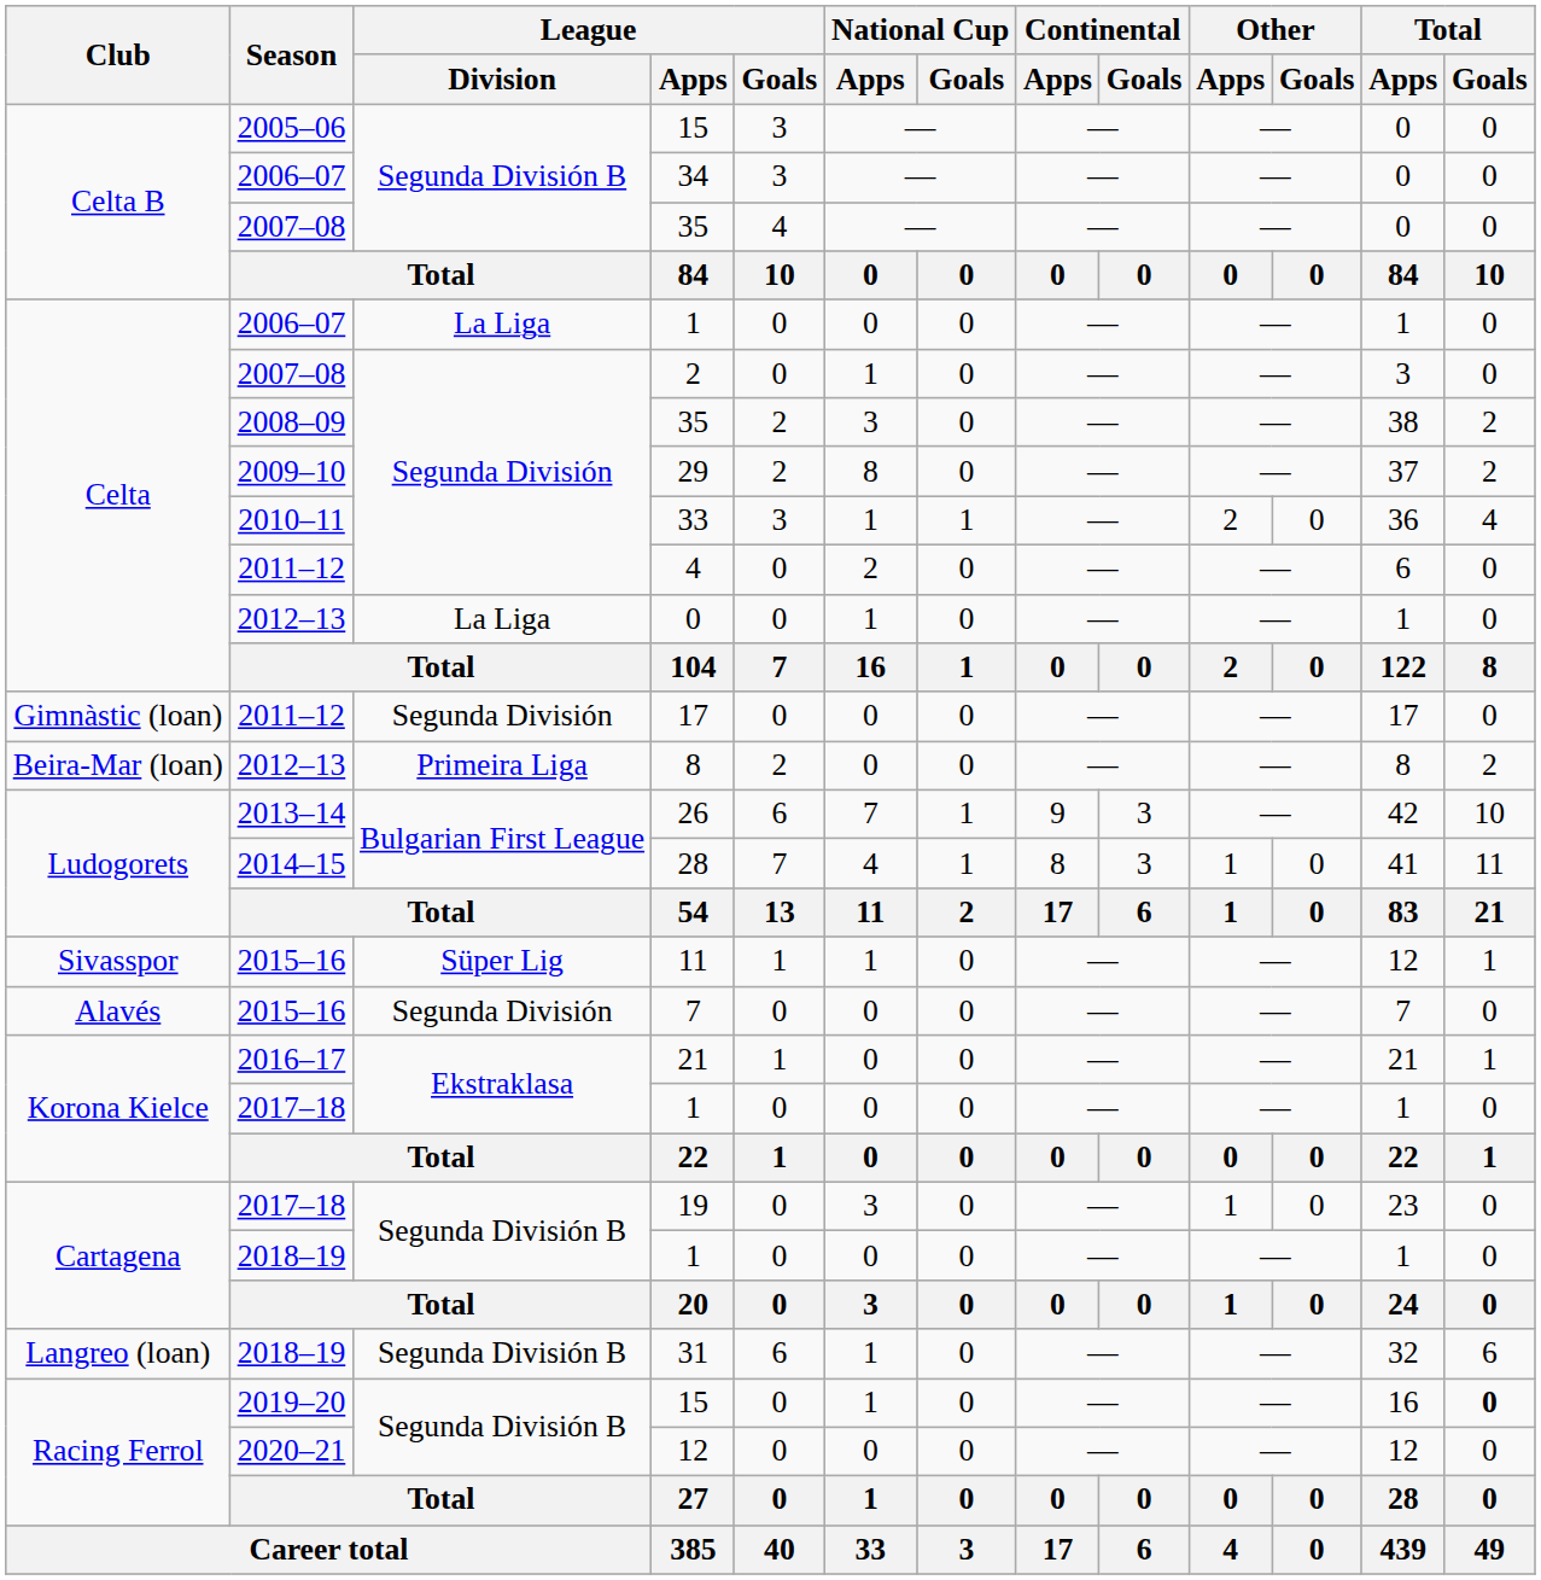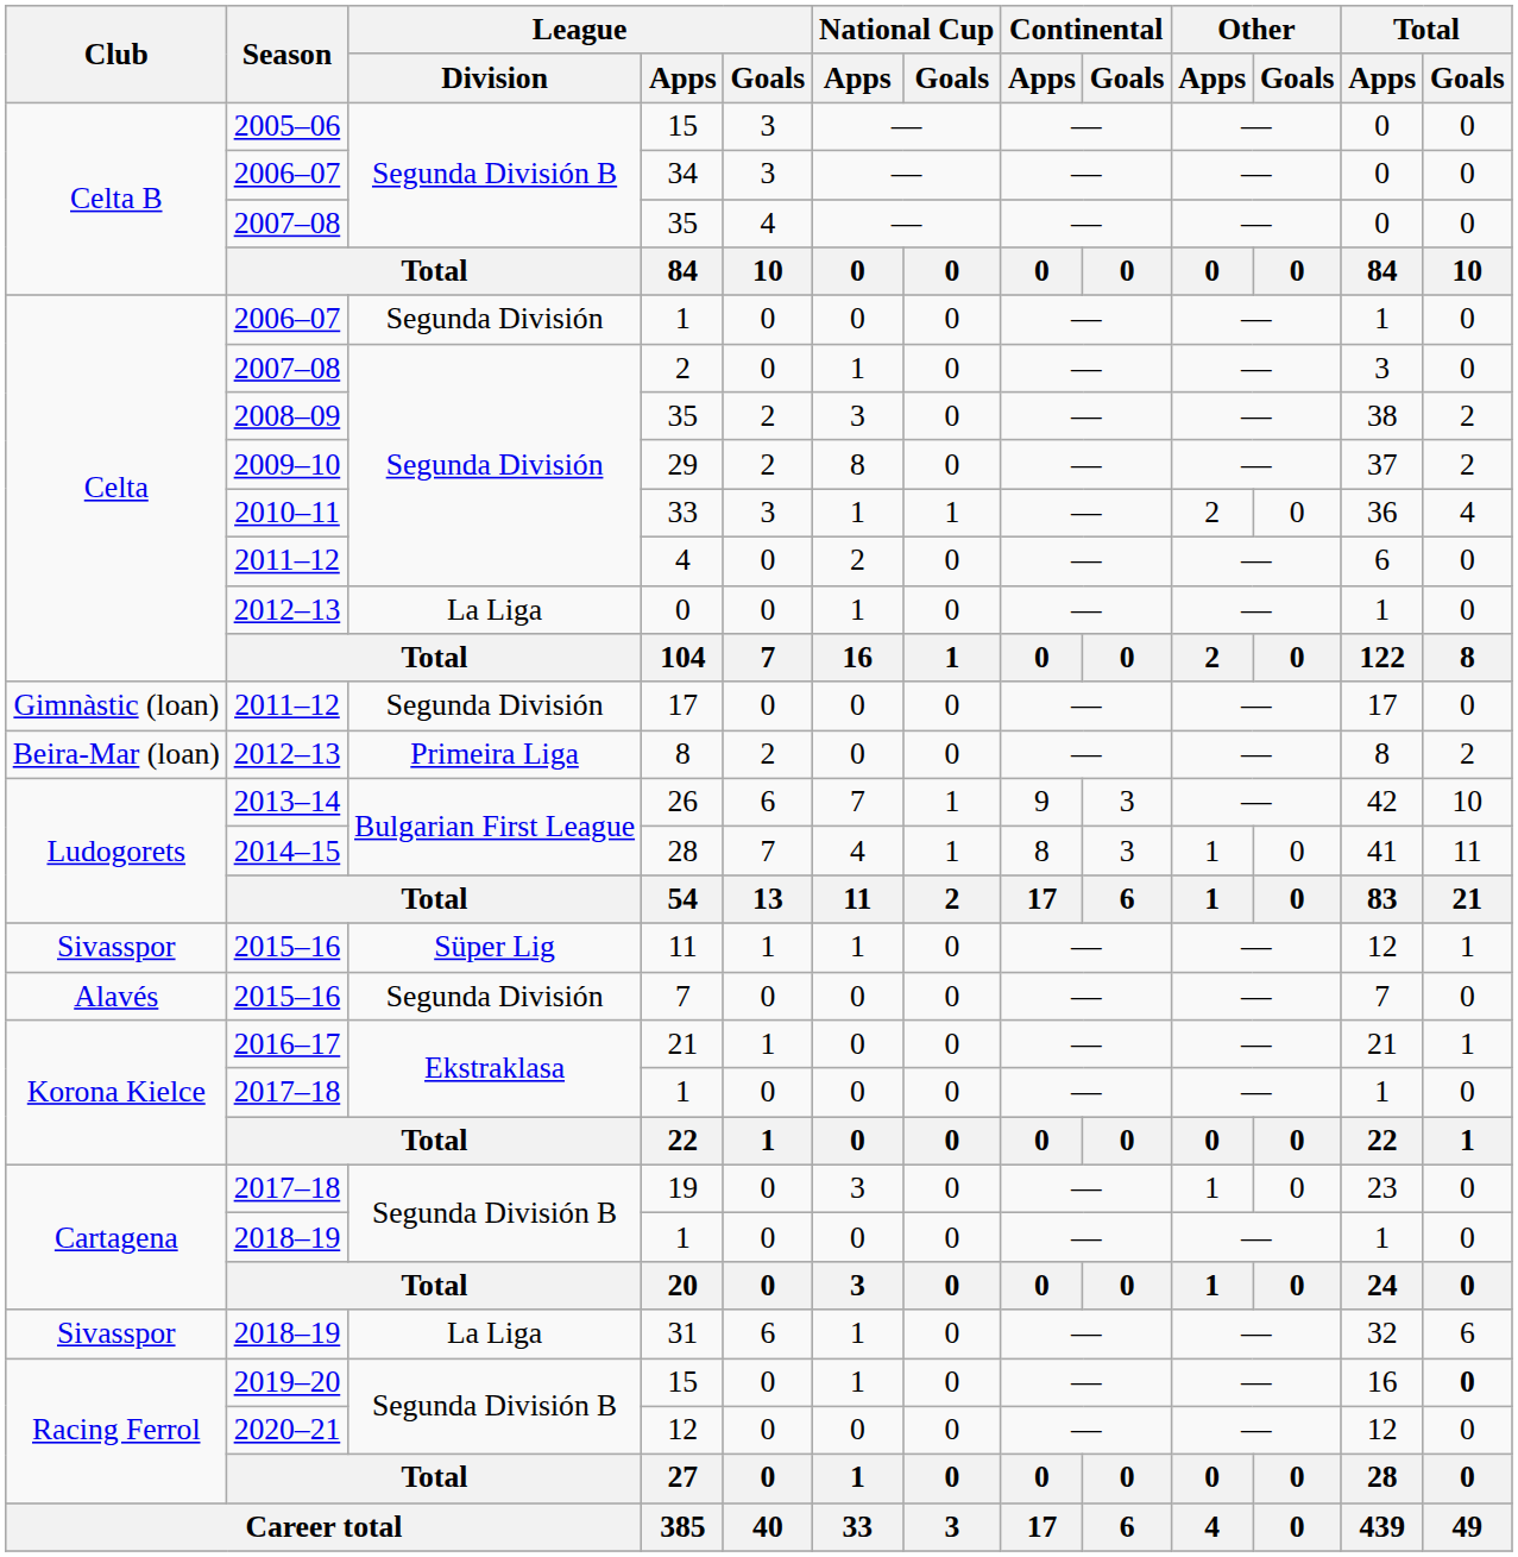2006–07 / 1 | League / Division: La Liga -> Segunda División
31 | Club: Langreo (loan) -> Sivasspor
31 | League / Division: Segunda División B -> La Liga
